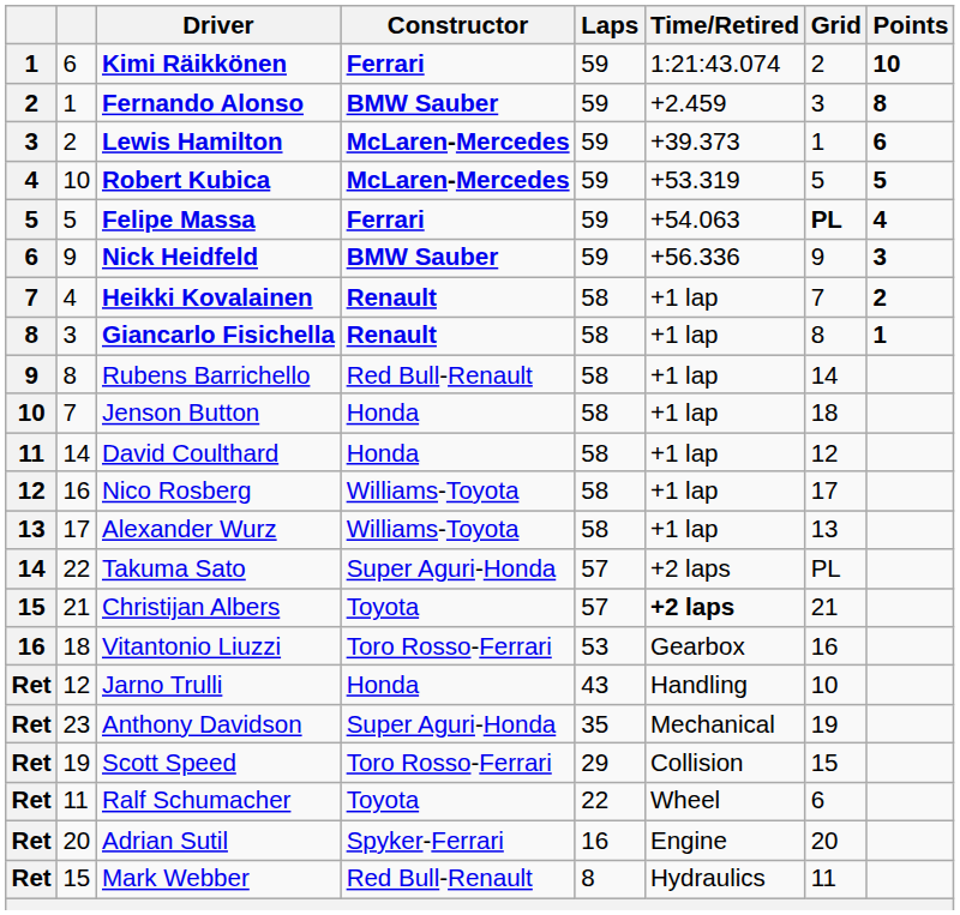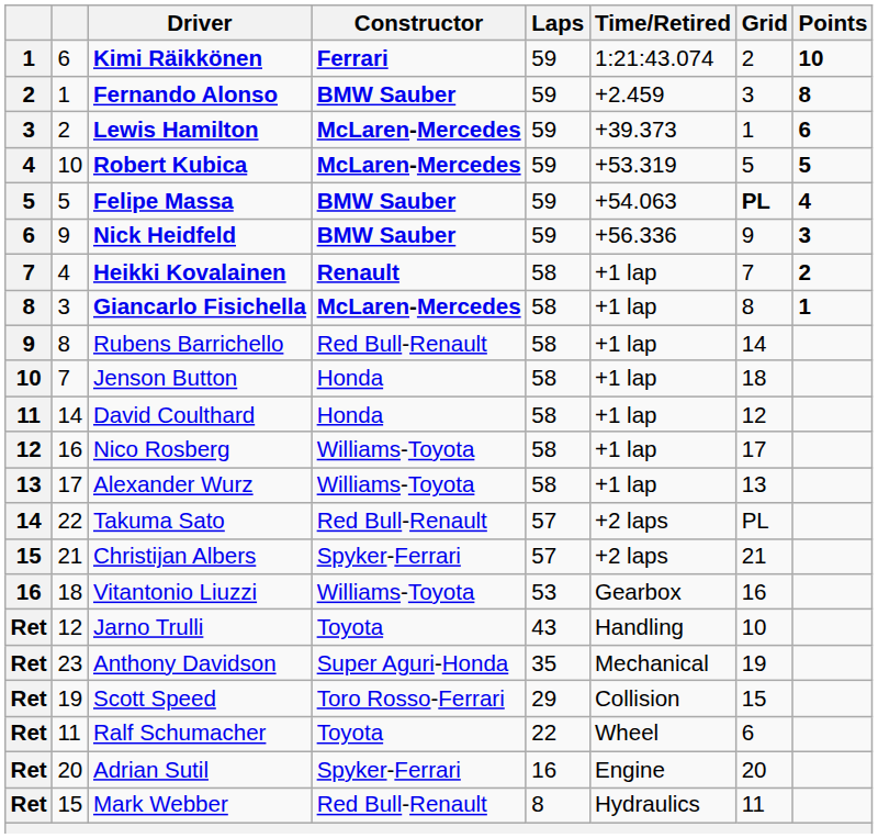Felipe Massa | Constructor: Ferrari -> BMW Sauber
Giancarlo Fisichella | Constructor: Renault -> McLaren-Mercedes
Takuma Sato | Constructor: Super Aguri-Honda -> Red Bull-Renault
Christijan Albers | Constructor: Toyota -> Spyker-Ferrari
Christijan Albers | Time/Retired: bold -> normal
Vitantonio Liuzzi | Constructor: Toro Rosso-Ferrari -> Williams-Toyota
Jarno Trulli | Constructor: Honda -> Toyota
